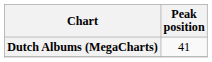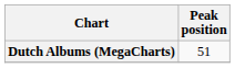Dutch Albums (MegaCharts) | Peak position: 41 -> 51
